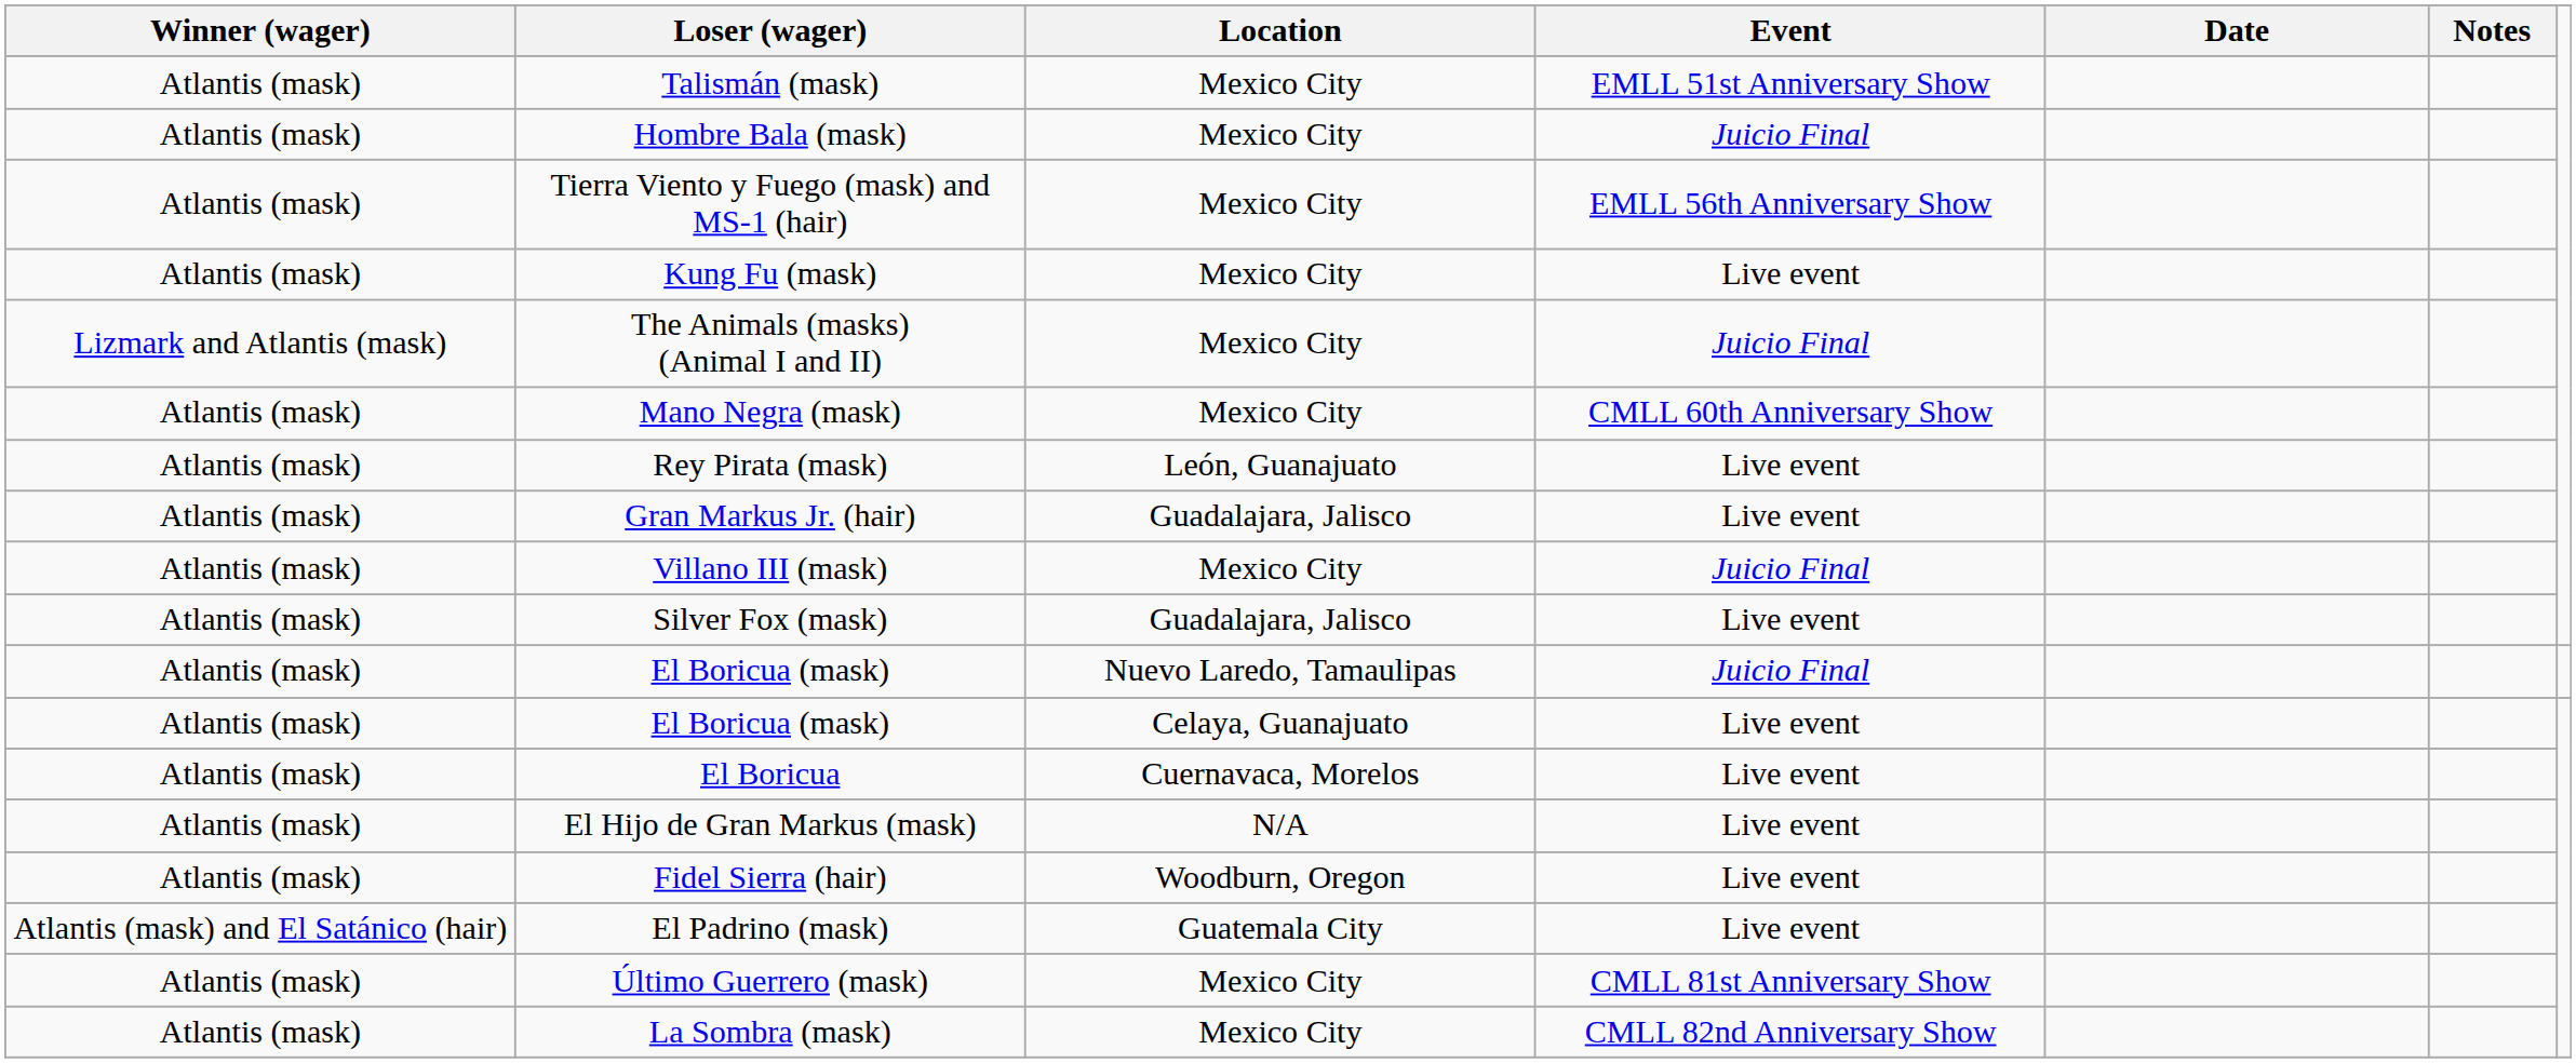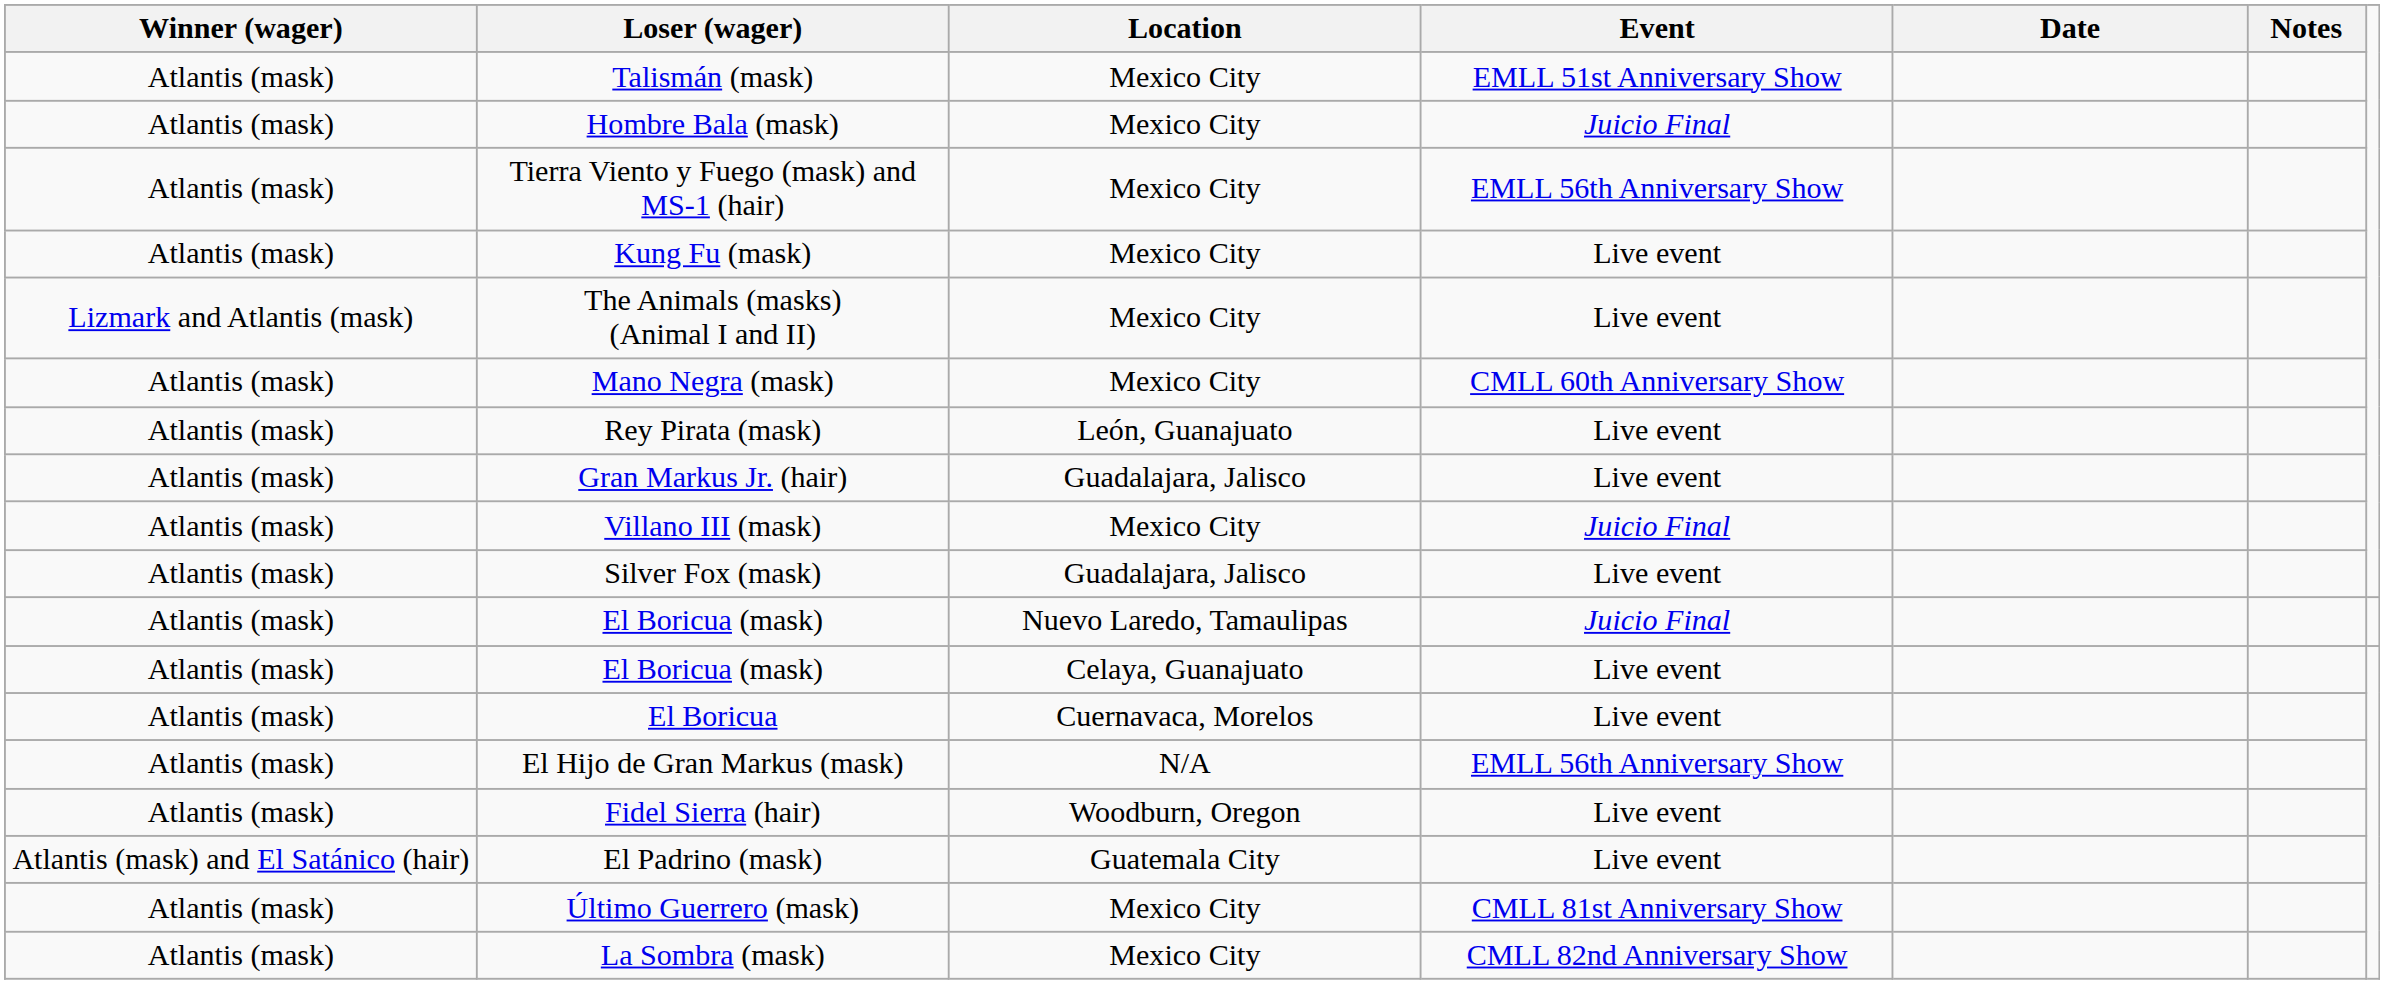The Animals (masks) (Animal I and II) | Event: Juicio Final -> Live event
El Hijo de Gran Markus (mask) | Event: Live event -> EMLL 56th Anniversary Show
